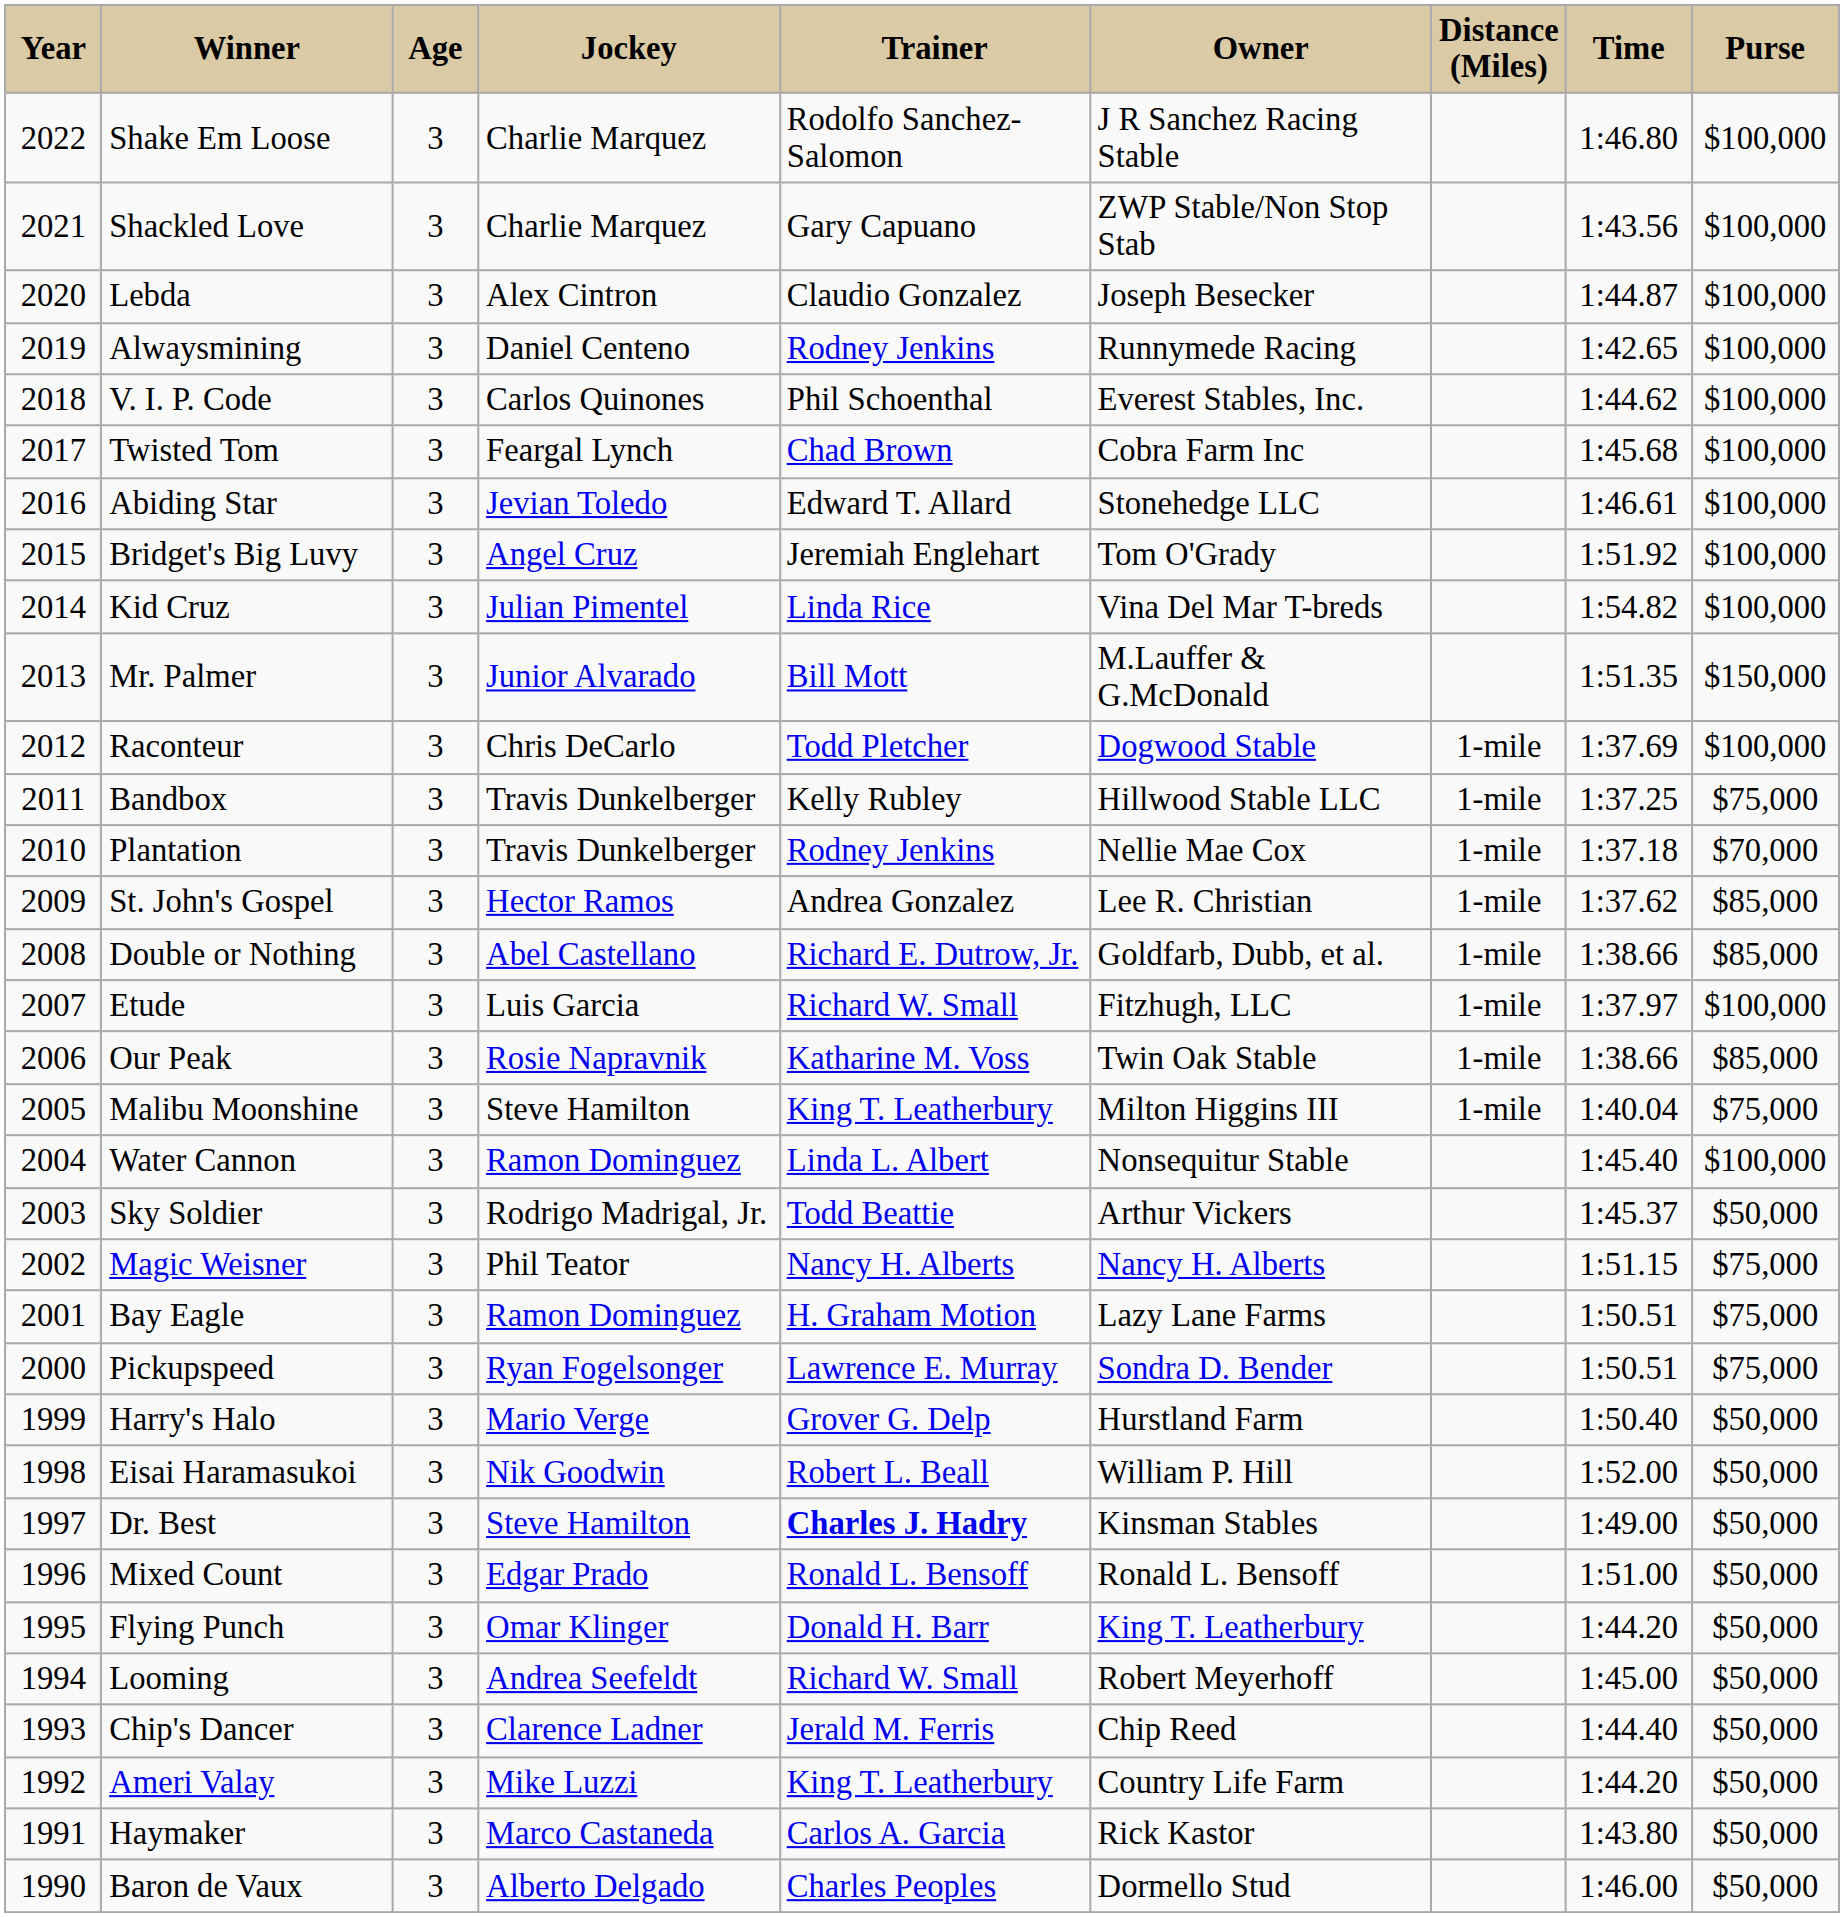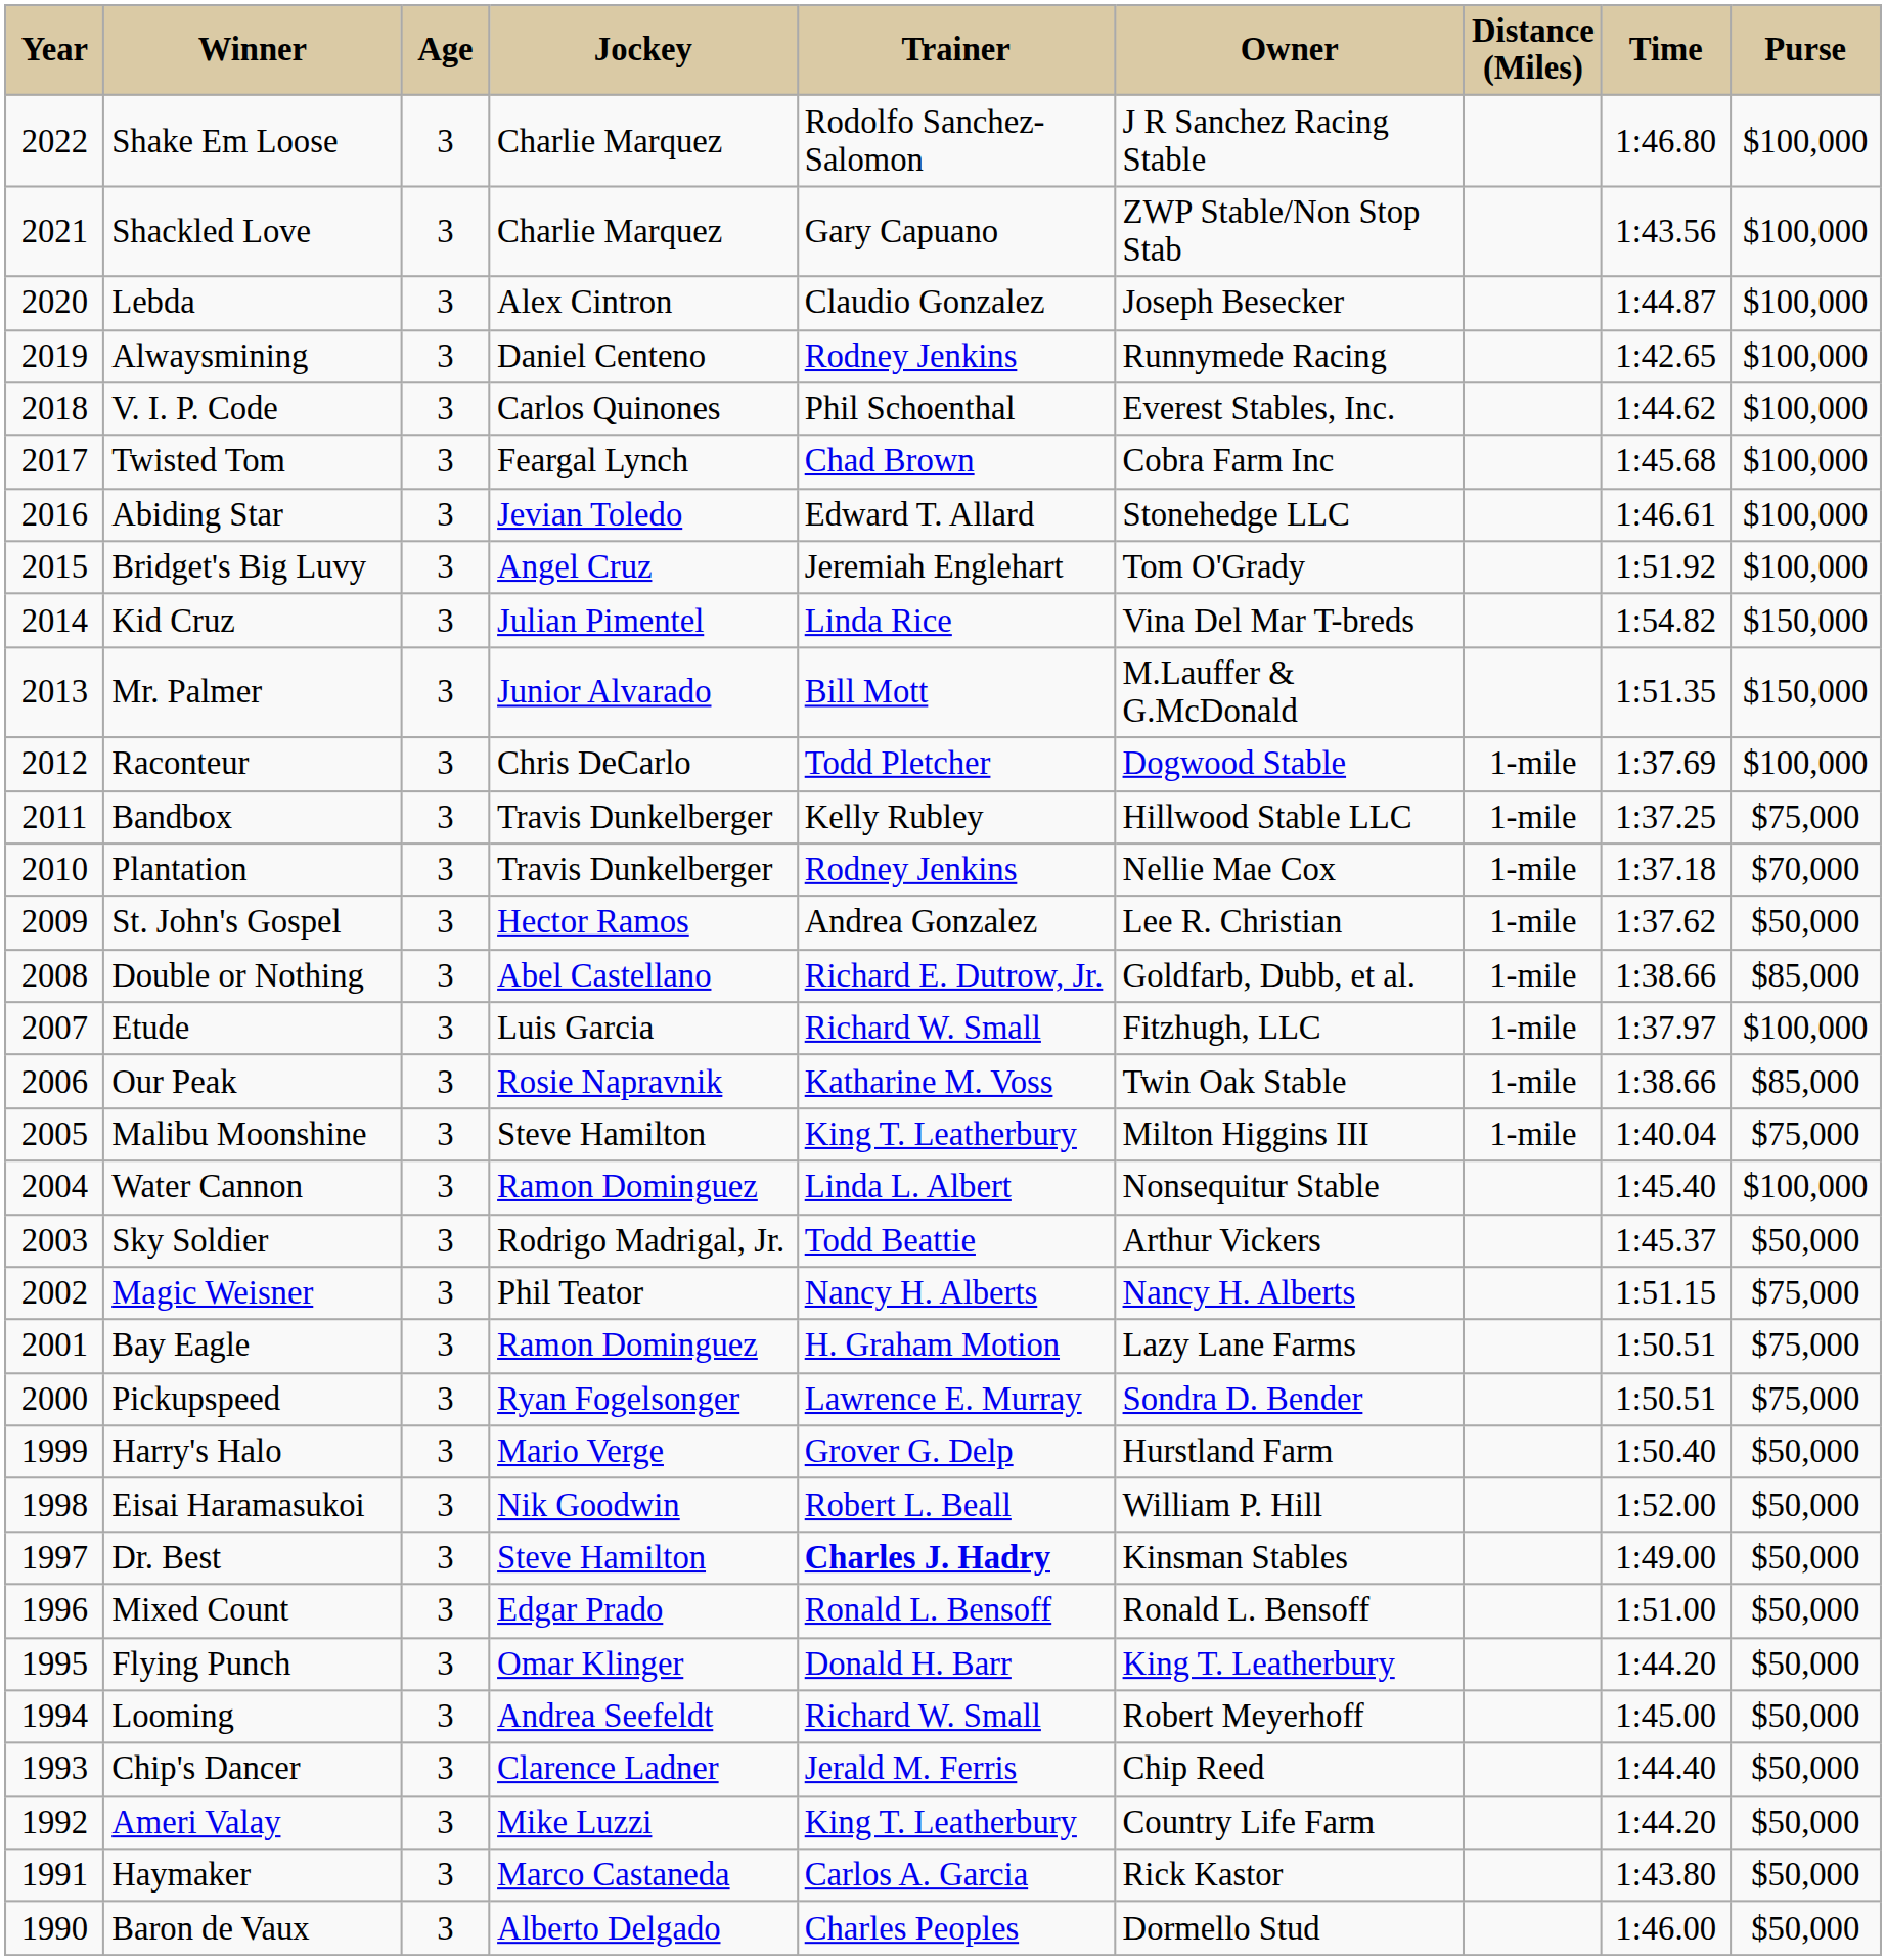Kid Cruz | Purse: $100,000 -> $150,000
St. John's Gospel | Purse: $85,000 -> $50,000
